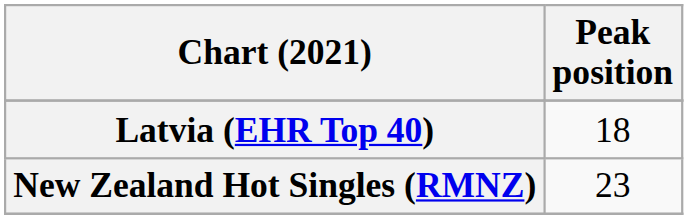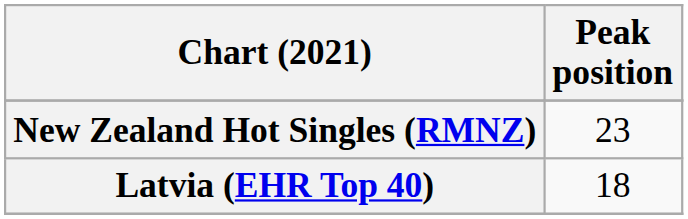rows swapped: Latvia (EHR Top 40) <-> New Zealand Hot Singles (RMNZ)
